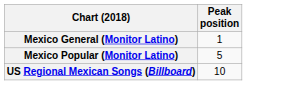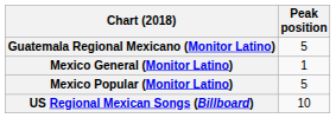+ row: Guatemala Regional Mexicano (Monitor Latino) | 5
